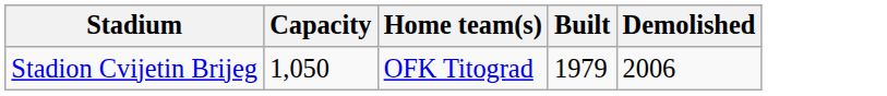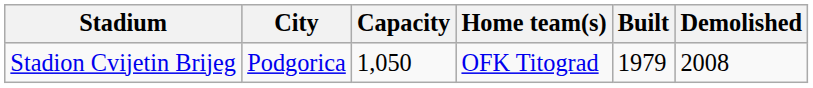+ column: City | Podgorica
Stadion Cvijetin Brijeg | Demolished: 2006 -> 2008
